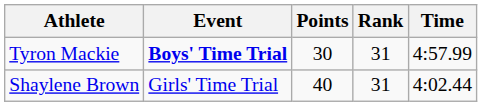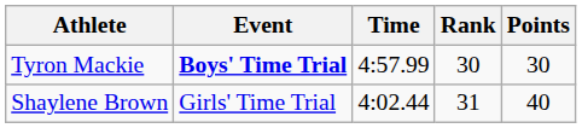columns swapped: Time <-> Points
Tyron Mackie | Rank: 31 -> 30
